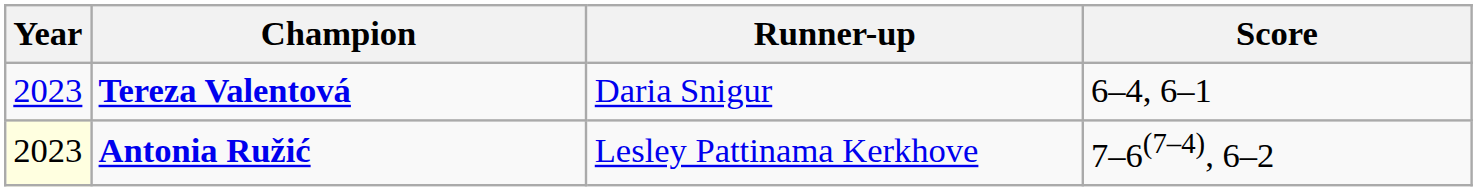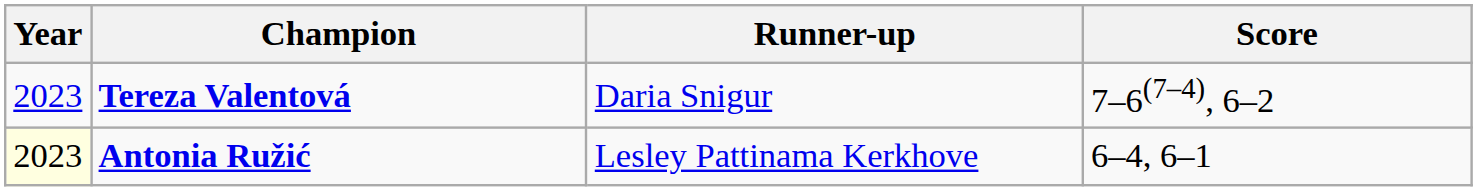Tereza Valentová | Score: 6–4, 6–1 -> 7–6(7–4), 6–2
Antonia Ružić | Score: 7–6(7–4), 6–2 -> 6–4, 6–1
